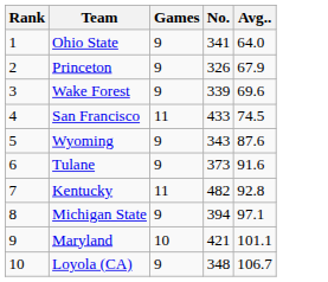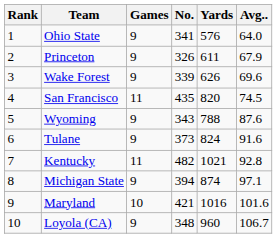+ column: Yards | 576 | 611 | 626 | 820 | 788 | 824 | 1021 | 874 | 1016 | 960
San Francisco | No.: 433 -> 435
Maryland | Avg..: 101.1 -> 101.6
